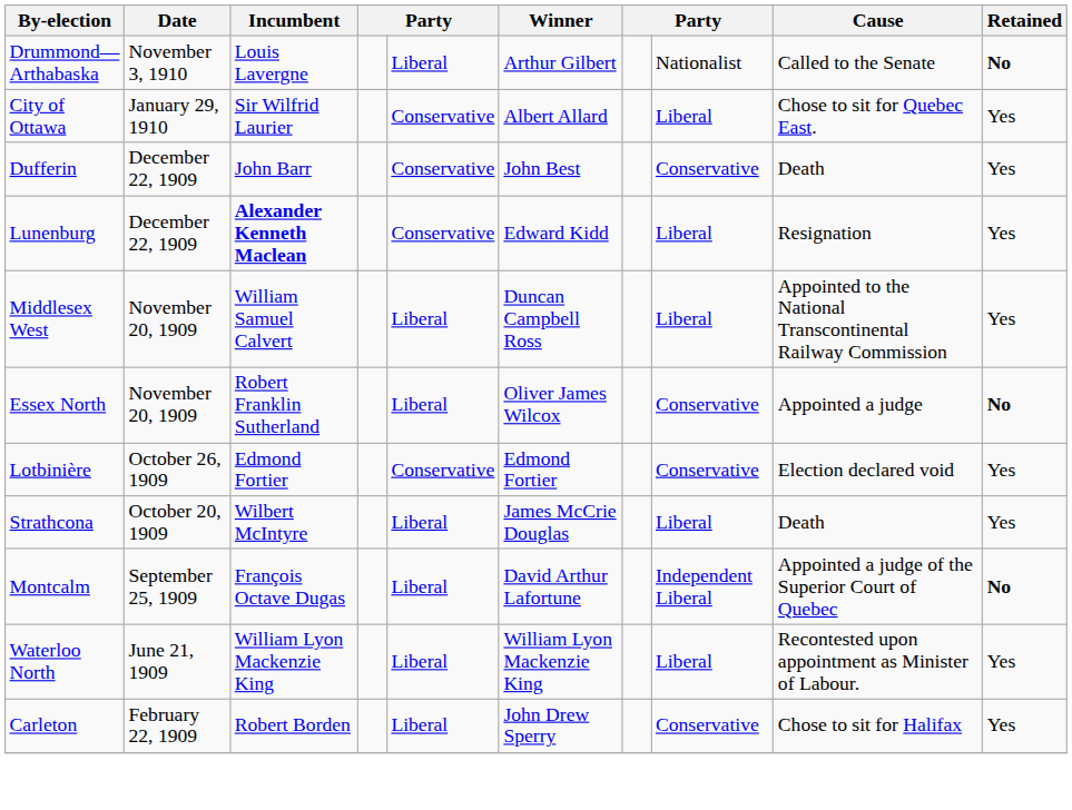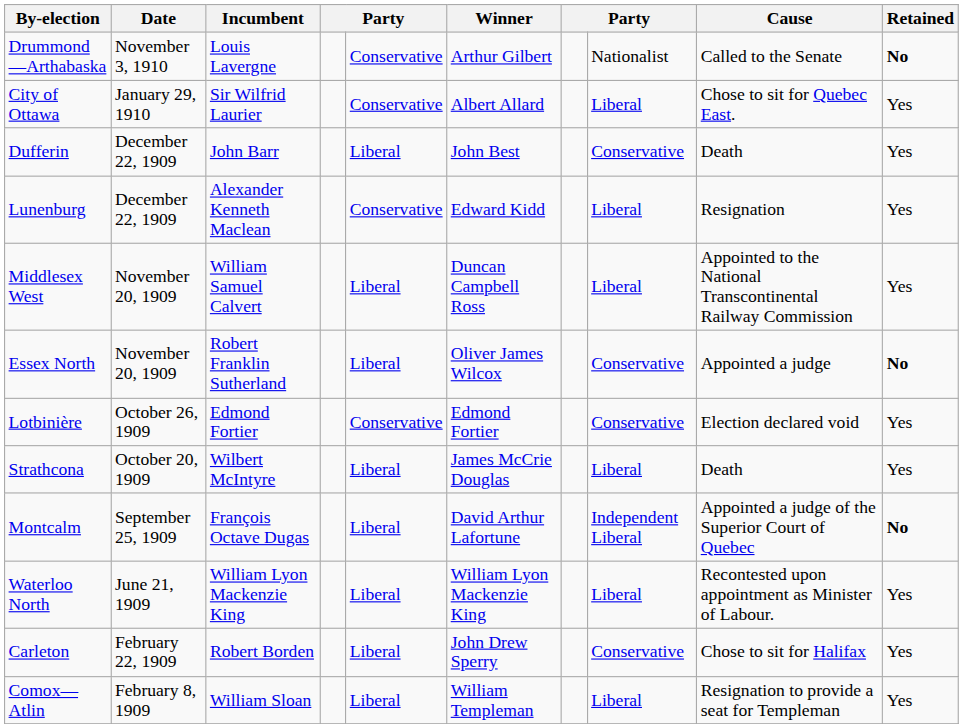Drummond—Arthabaska | column 5: Liberal -> Conservative
Dufferin | column 5: Conservative -> Liberal
Lunenburg | Incumbent: bold -> normal
+ row: Comox—Atlin | February 8, 1909 | William Sloan | Liberal | William Templeman | Liberal | Resignation to provide a seat for Templeman | Yes
